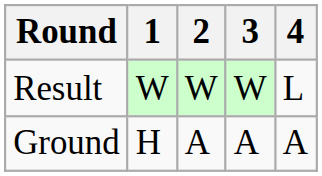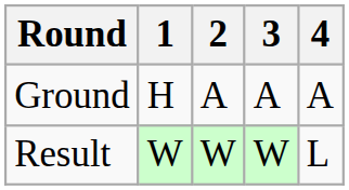rows swapped: Ground <-> Result
